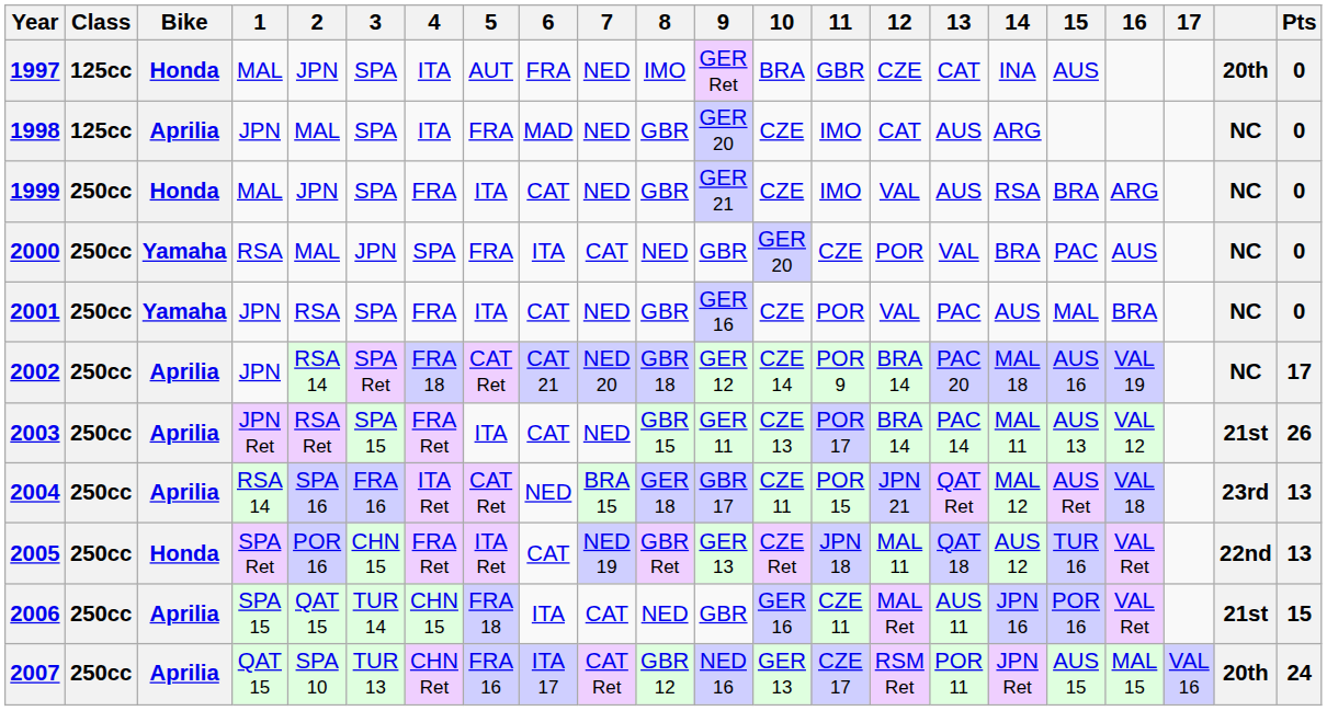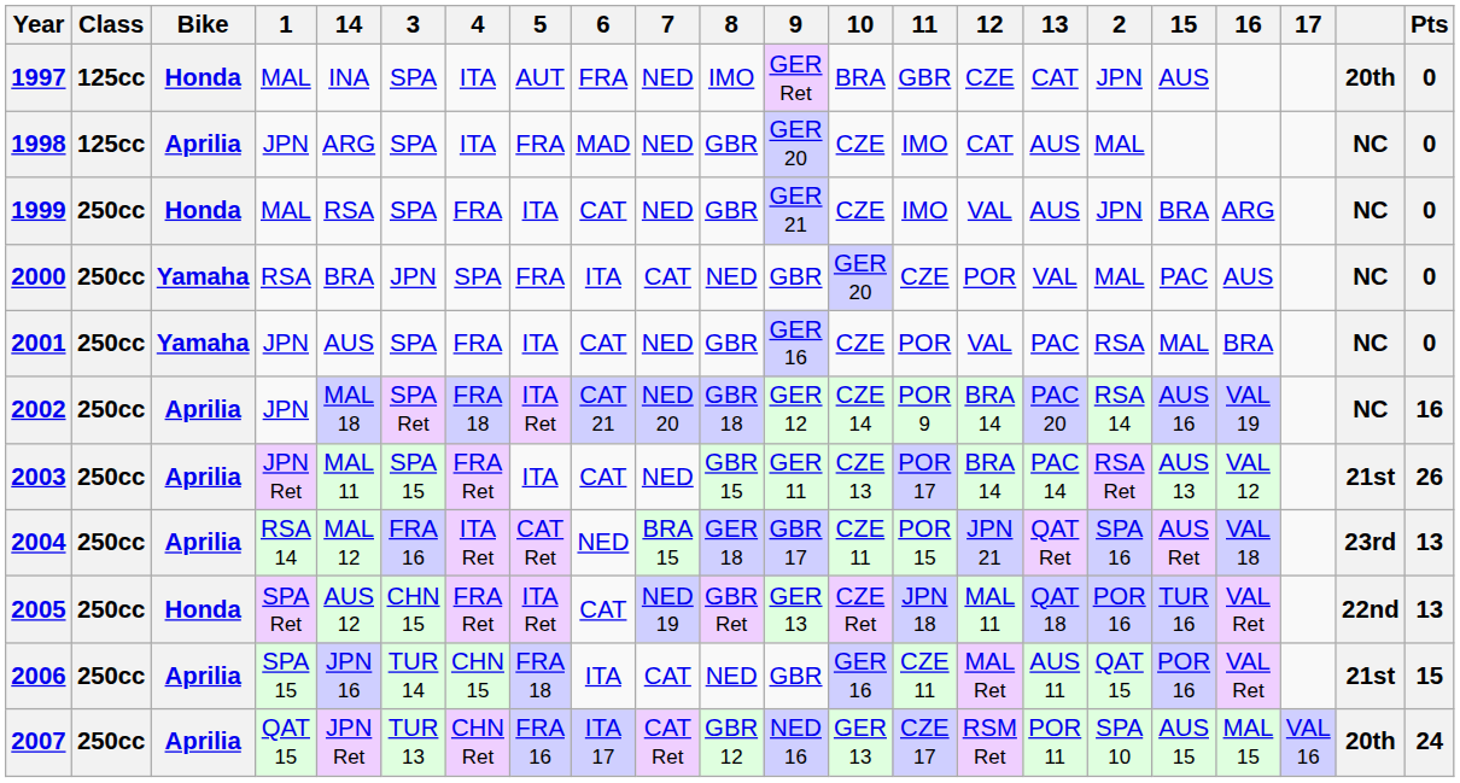columns swapped: 2 <-> 14
2002 | 5: CAT Ret -> ITA Ret
2002 | Pts: 17 -> 16
